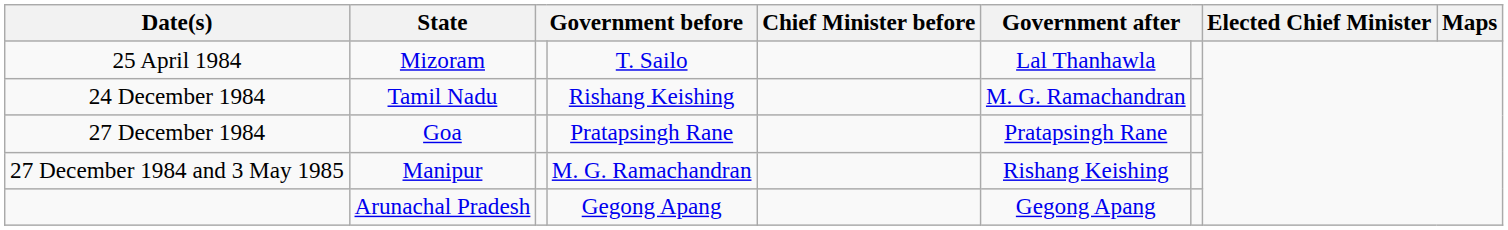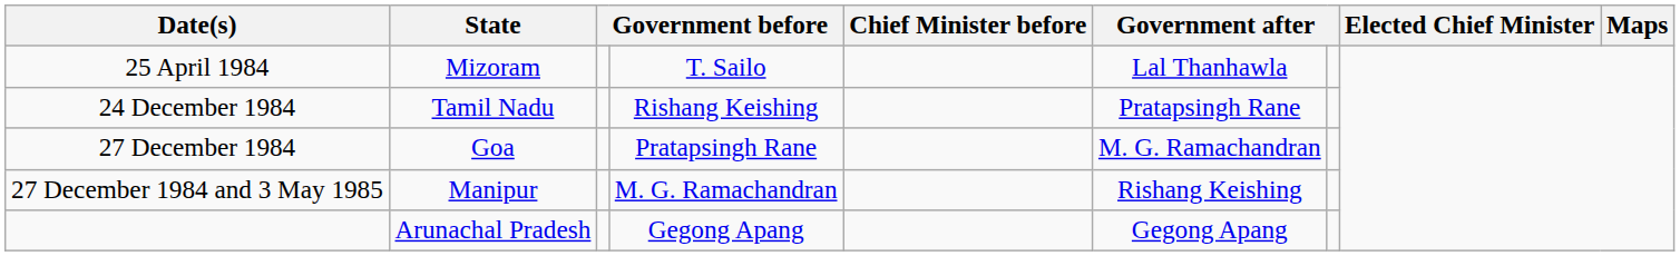24 December 1984 | column 6: M. G. Ramachandran -> Pratapsingh Rane
27 December 1984 | column 6: Pratapsingh Rane -> M. G. Ramachandran
